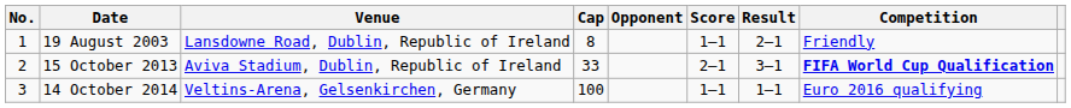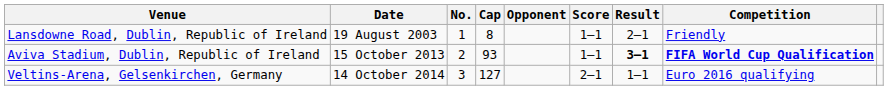columns swapped: No. <-> Venue
15 October 2013 | Cap: 33 -> 93
15 October 2013 | Score: 2–1 -> 1–1
15 October 2013 | Result: normal -> bold
14 October 2014 | Cap: 100 -> 127
14 October 2014 | Score: 1–1 -> 2–1
